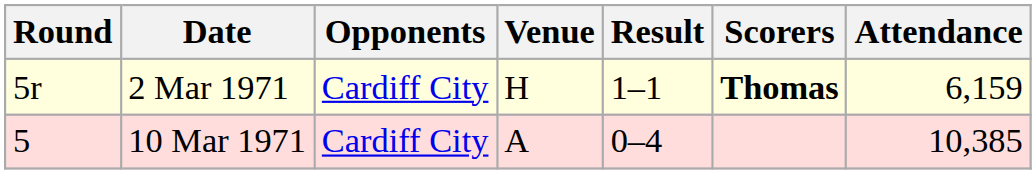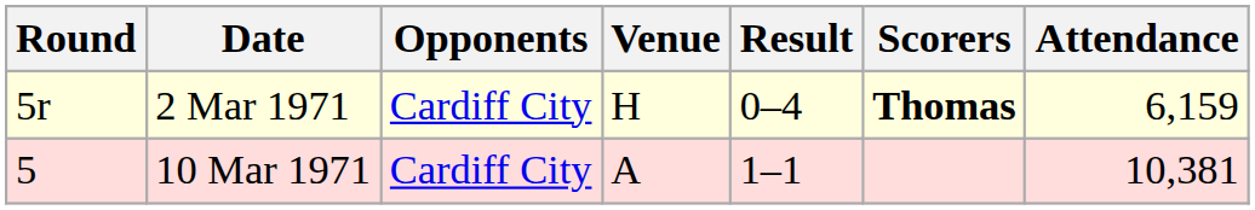2 Mar 1971 | Result: 1–1 -> 0–4
10 Mar 1971 | Result: 0–4 -> 1–1
10 Mar 1971 | Attendance: 10,385 -> 10,381
